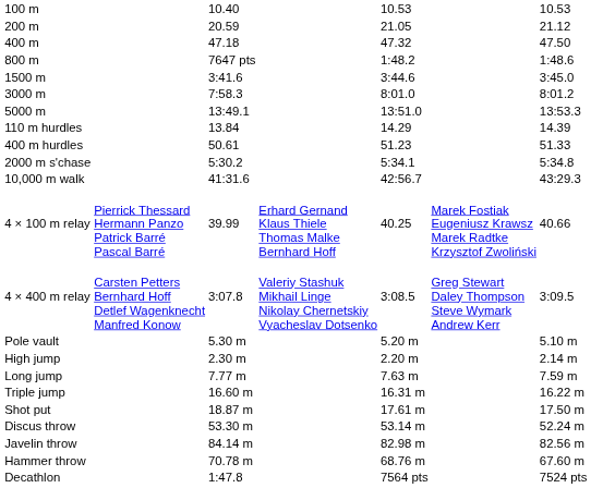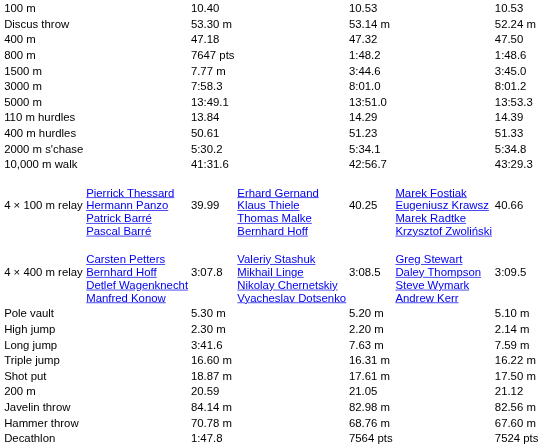rows swapped: 200 m <-> Discus throw
1500 m | column 3: 3:41.6 -> 7.77 m
Long jump | column 3: 7.77 m -> 3:41.6
